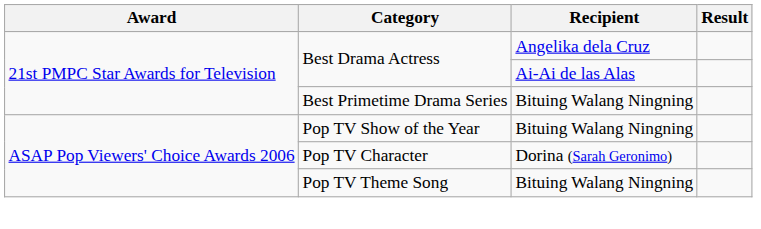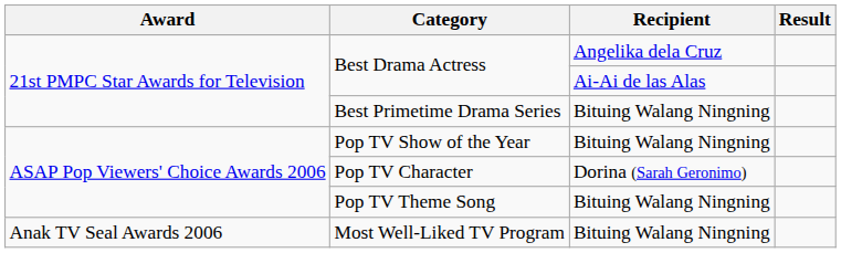+ row: Anak TV Seal Awards 2006 | Most Well-Liked TV Program | Bituing Walang Ningning
